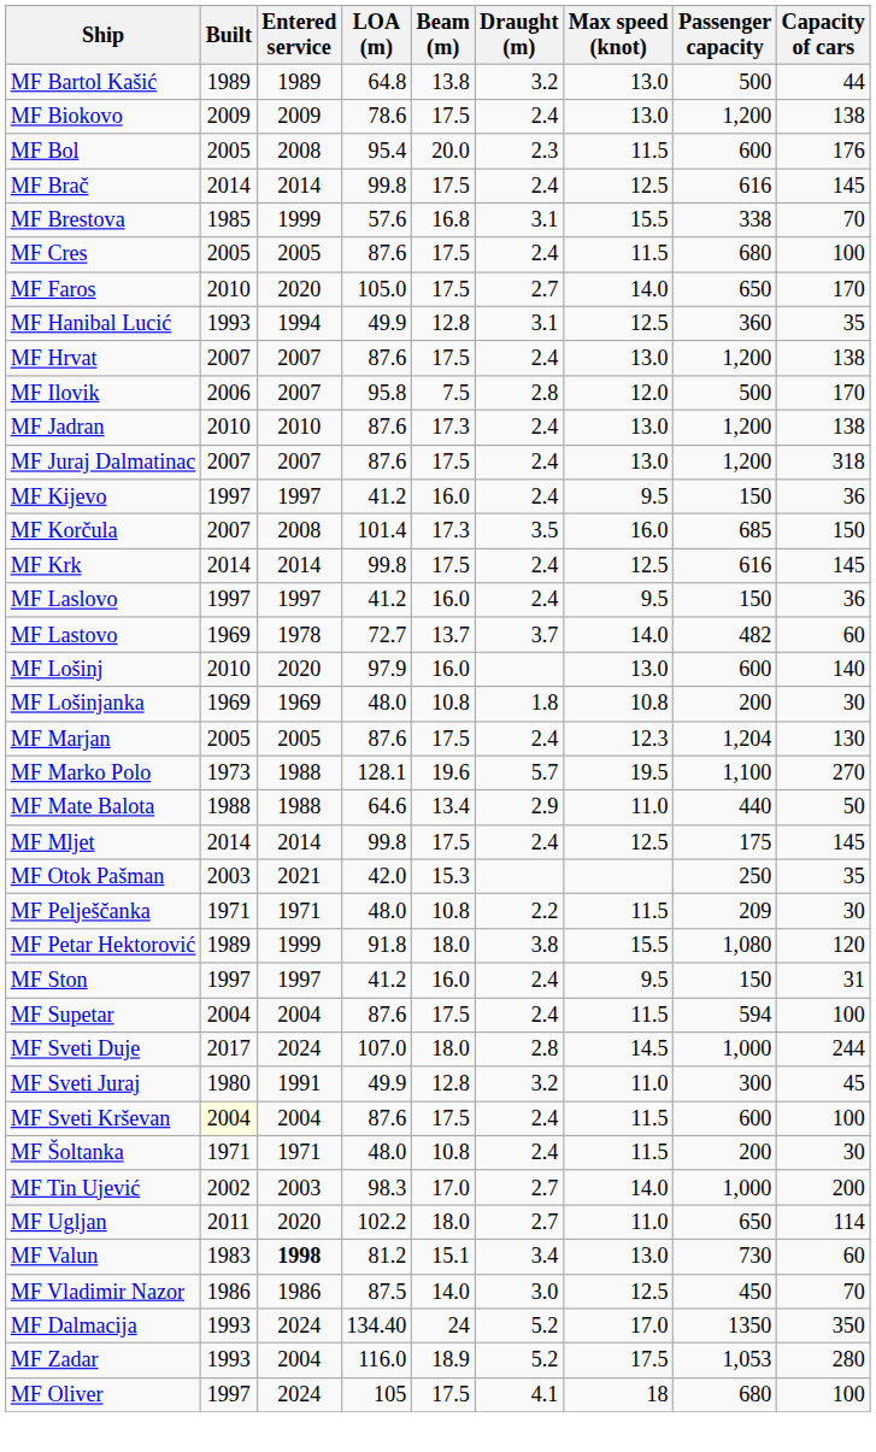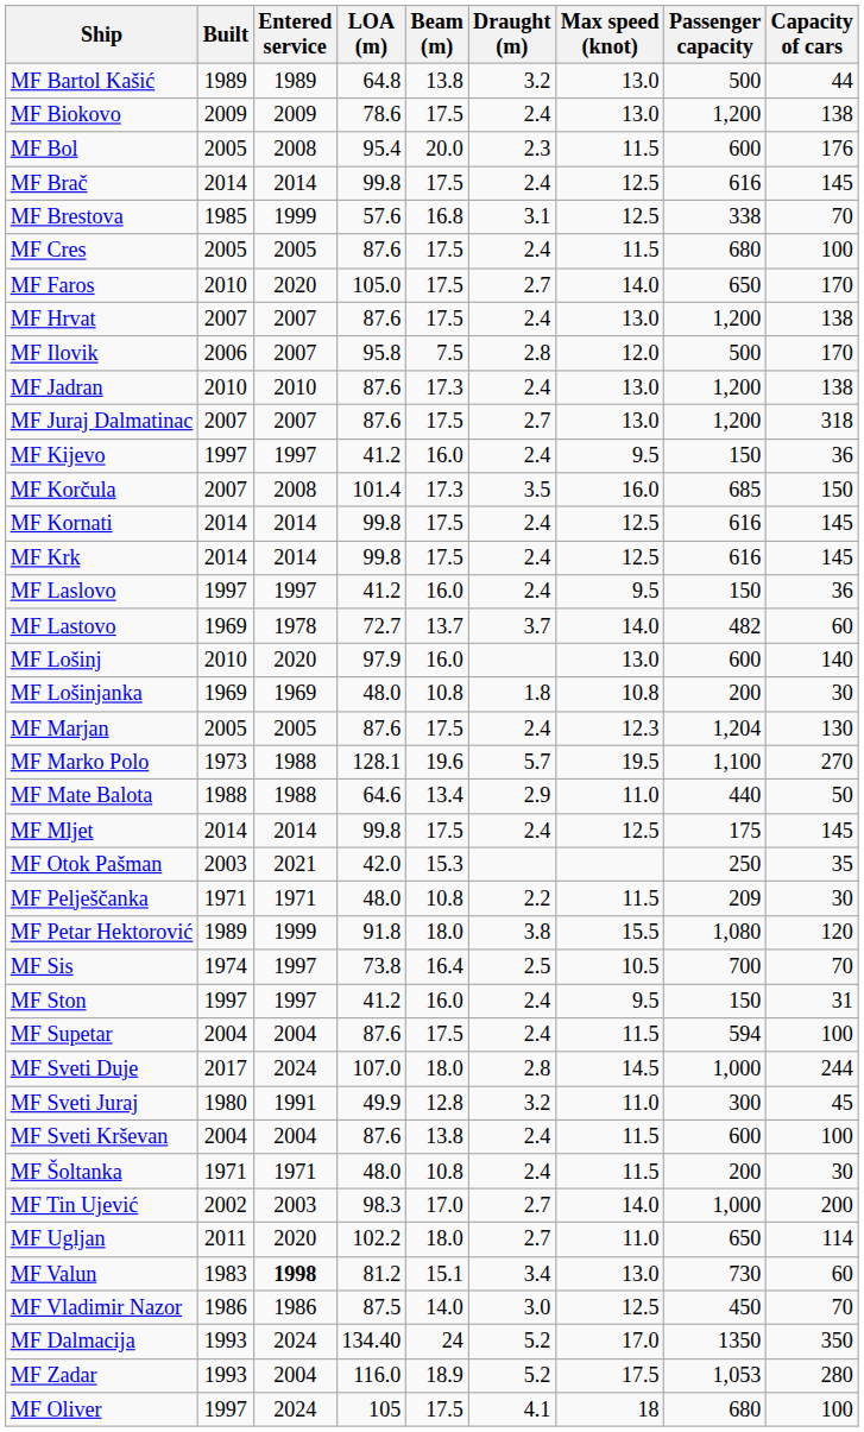MF Brestova | Max speed (knot): 15.5 -> 12.5
- row: MF Hanibal Lucić | 1993 | 1994 | 49.9 | 12.8 | 3.1 | 12.5 | 360 | 35
MF Juraj Dalmatinac | Draught (m): 2.4 -> 2.7
+ row: MF Kornati | 2014 | 2014 | 99.8 | 17.5 | 2.4 | 12.5 | 616 | 145
+ row: MF Sis | 1974 | 1997 | 73.8 | 16.4 | 2.5 | 10.5 | 700 | 70
MF Sveti Krševan | Built: lightyellow background -> no background
MF Sveti Krševan | Beam (m): 17.5 -> 13.8
